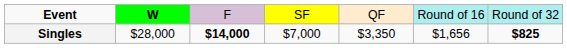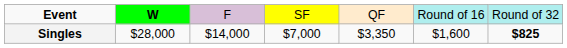Singles | column 3: bold -> normal
Singles | column 6: $1,656 -> $1,600
